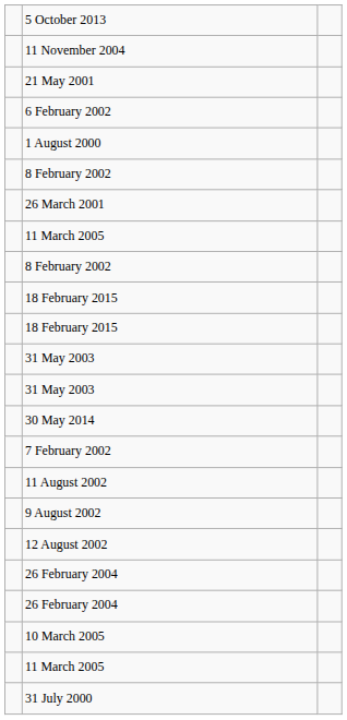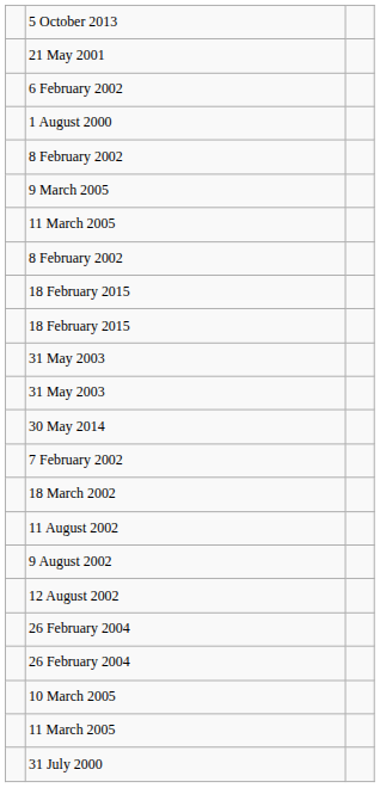- row: 11 November 2004
- row: 26 March 2001
+ row: 9 March 2005
+ row: 18 March 2002
